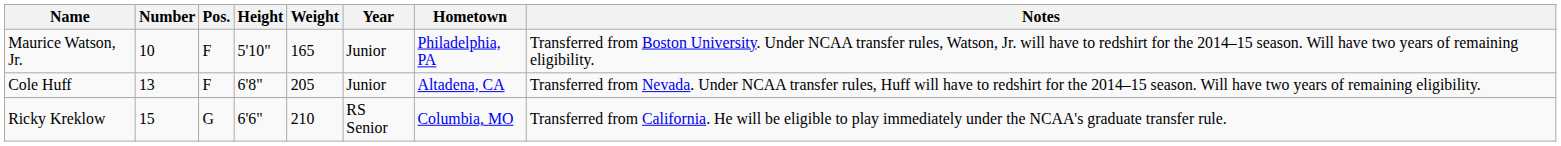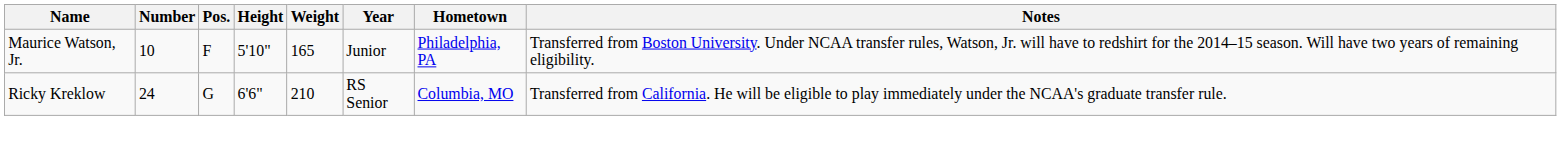- row: Cole Huff | 13 | F | 6'8" | 205 | Junior | Altadena, CA | Transferred from Nevada. Under NCAA transfer rules, Huff will have to redshirt for the 2014–15 season. Will have two years of remaining eligibility.
Ricky Kreklow | Number: 15 -> 24
